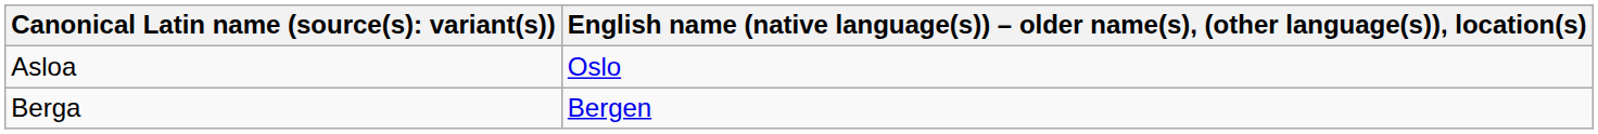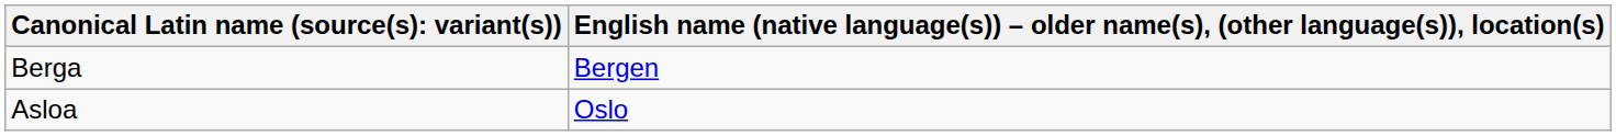rows swapped: Asloa <-> Berga
